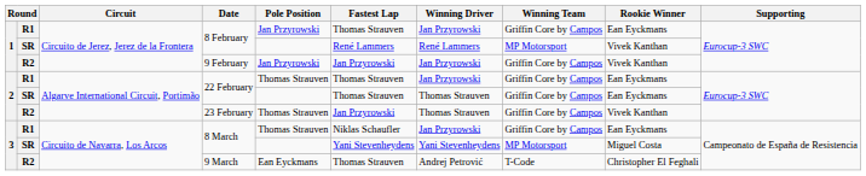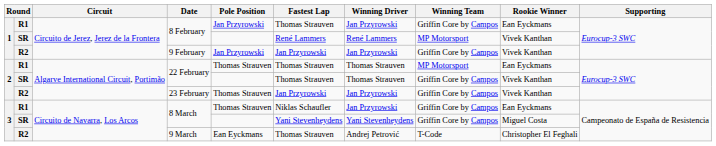R1 / 22 February | Winning Driver: Jan Przyrowski -> Thomas Strauven
R1 / 22 February | Winning Team: Griffin Core by Campos -> MP Motorsport
SR / 22 February | Rookie Winner: Ean Eyckmans -> Vivek Kanthan
23 February | Winning Driver: Thomas Strauven -> Jan Przyrowski
SR / 8 March | Winning Team: MP Motorsport -> Griffin Core by Campos
